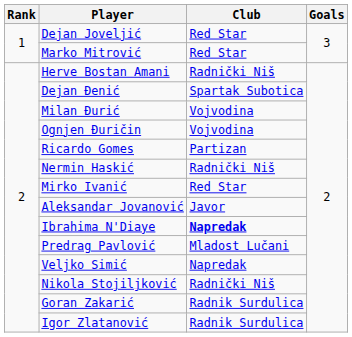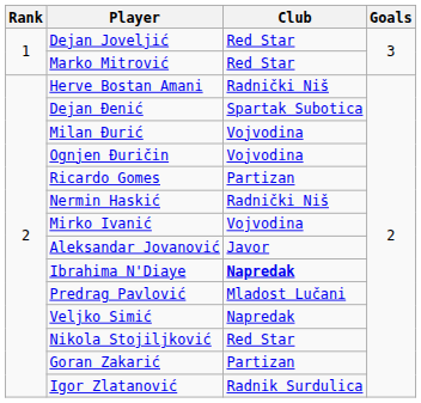Mirko Ivanić | Club: Red Star -> Vojvodina
Nikola Stojiljković | Club: Radnički Niš -> Red Star
Goran Zakarić | Club: Radnik Surdulica -> Partizan
